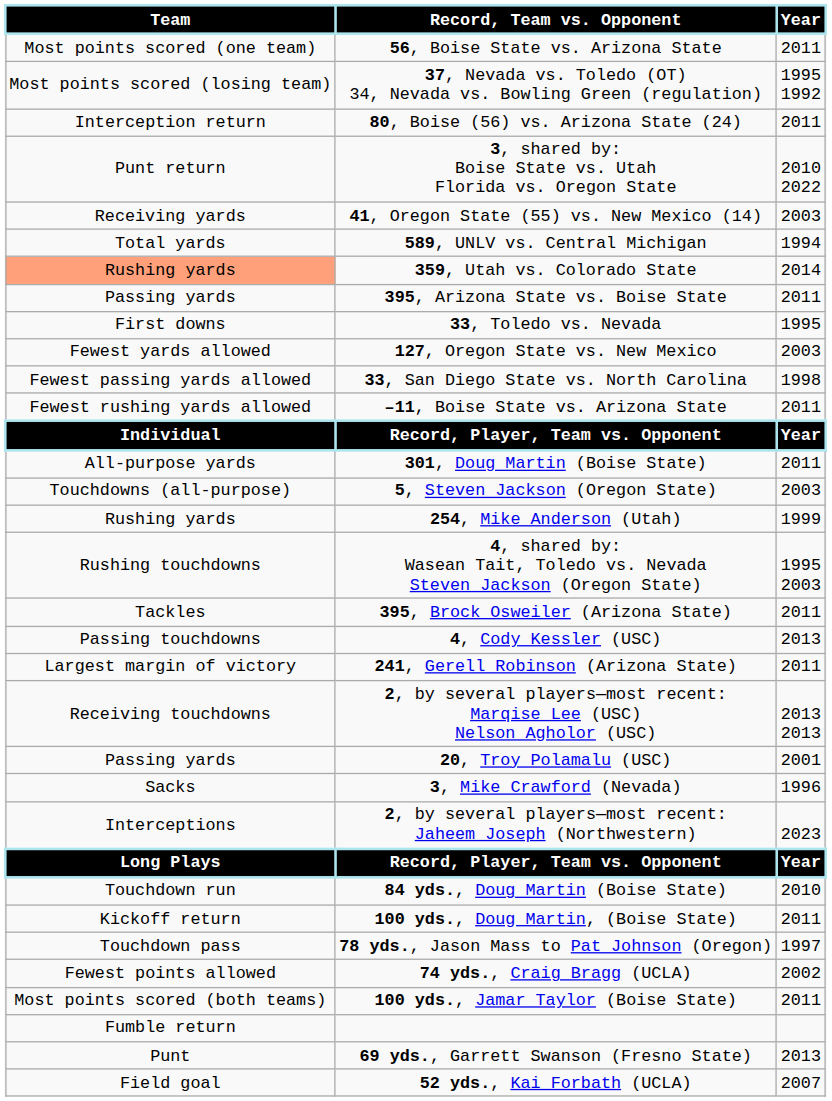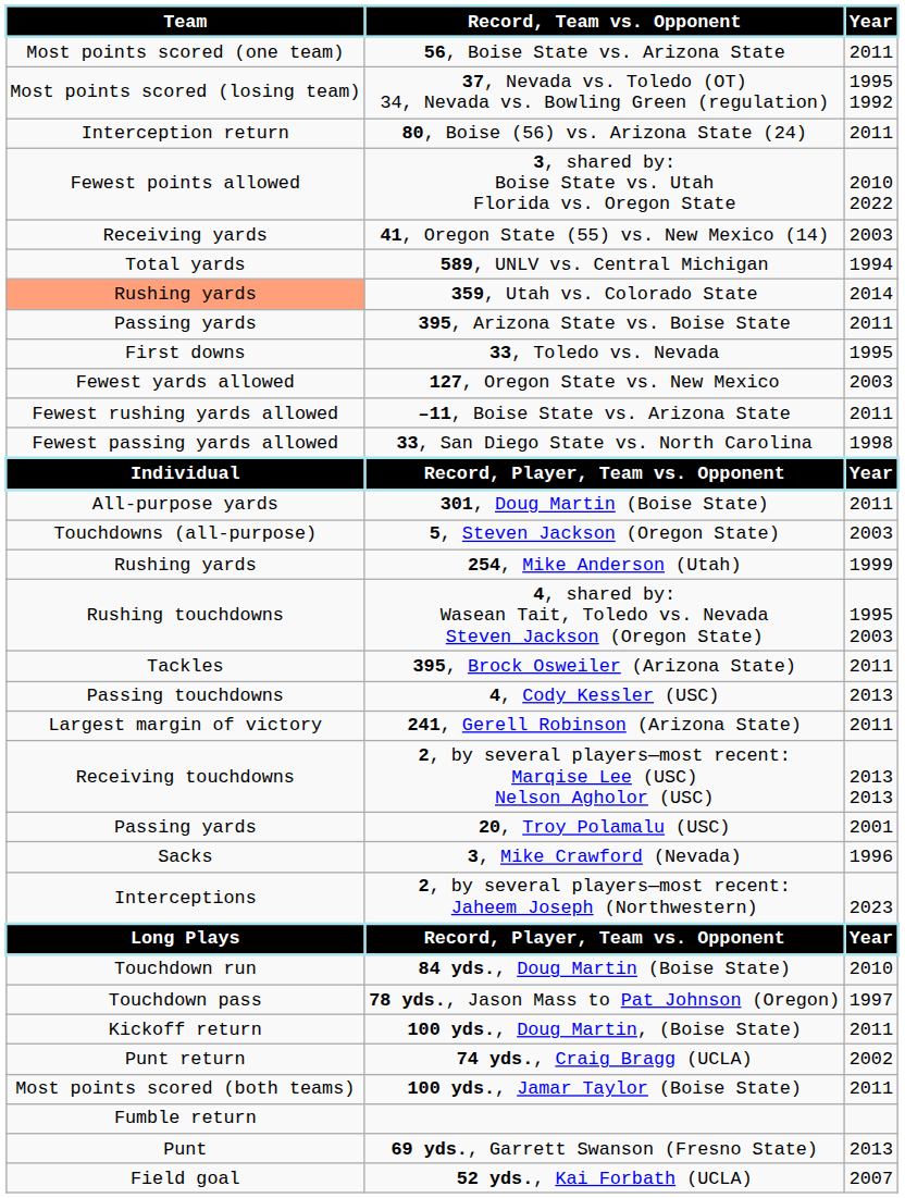3, shared by: Boise State vs. Utah Florida vs. Oregon State | Team: Punt return -> Fewest points allowed
rows swapped: –11, Boise State vs. Arizona State <-> 33, San Diego State vs. North Carolina
rows swapped: 78 yds., Jason Mass to Pat Johnson (Oregon) <-> 100 yds., Doug Martin, (Boise State)
74 yds., Craig Bragg (UCLA) | Team: Fewest points allowed -> Punt return
